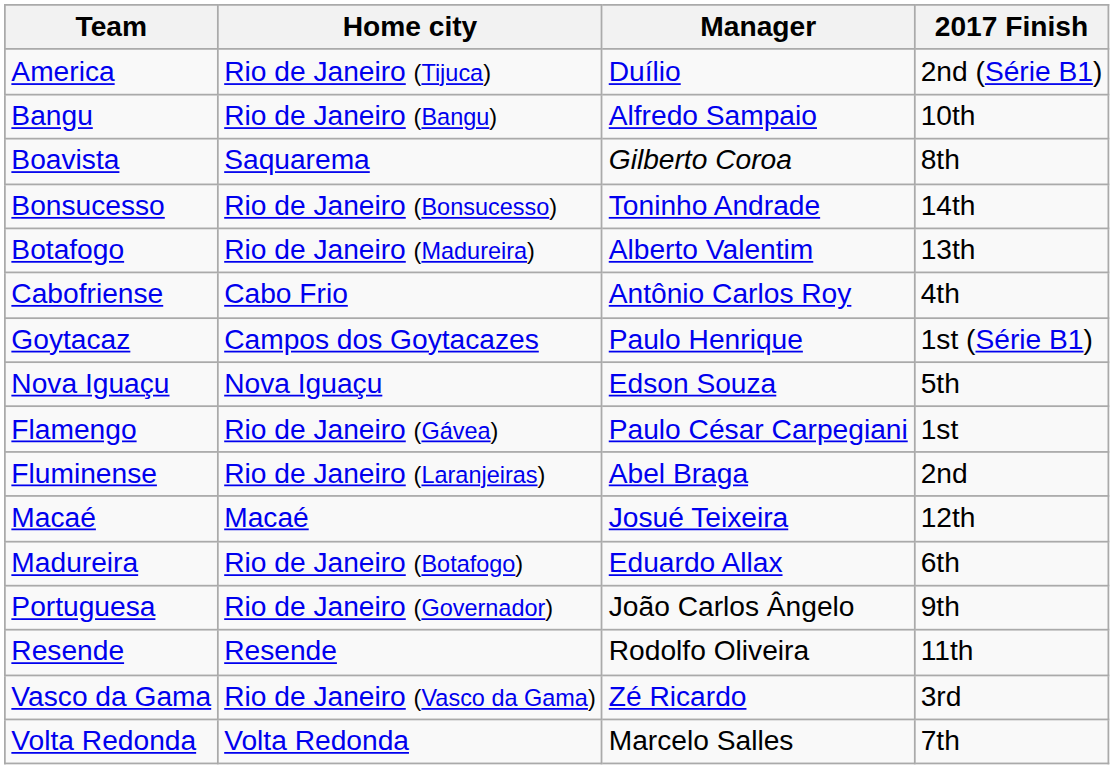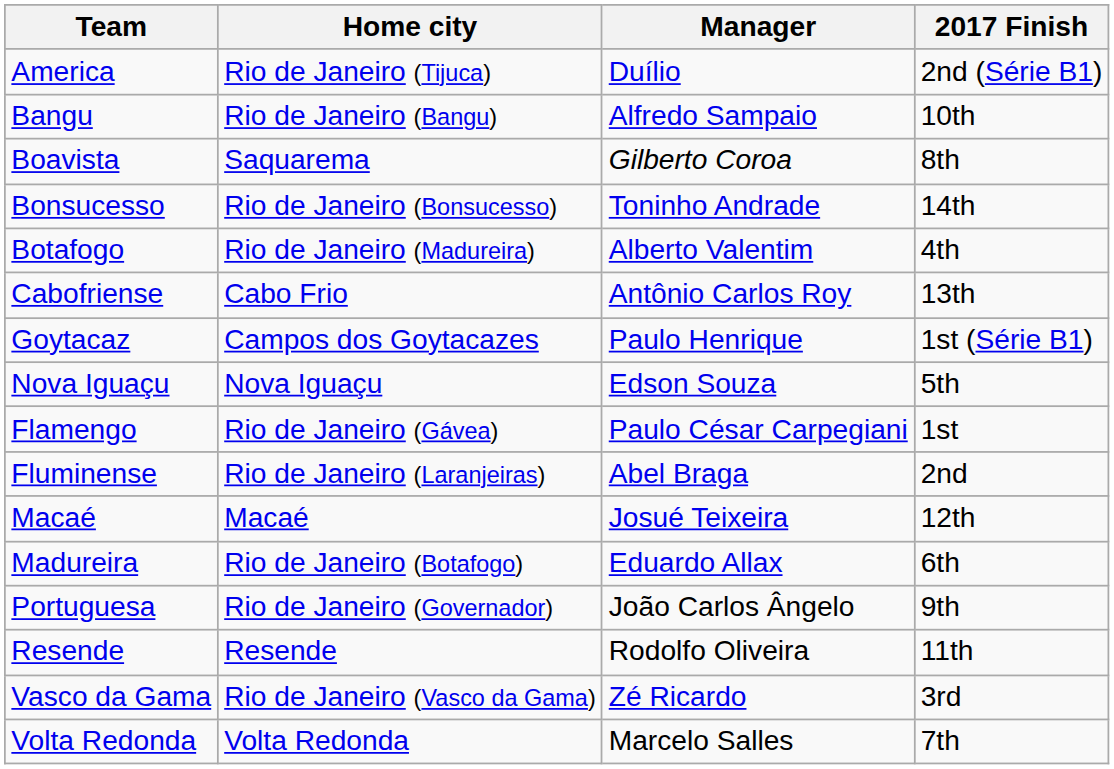Botafogo | 2017 Finish: 13th -> 4th
Cabofriense | 2017 Finish: 4th -> 13th
